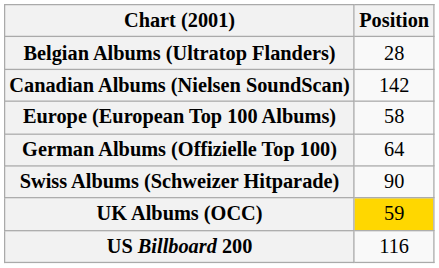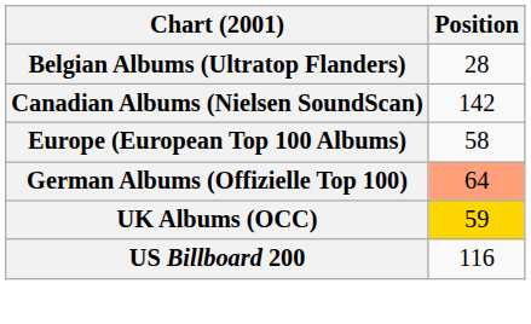German Albums (Offizielle Top 100) | Position: no background -> lightsalmon background
- row: Swiss Albums (Schweizer Hitparade) | 90
